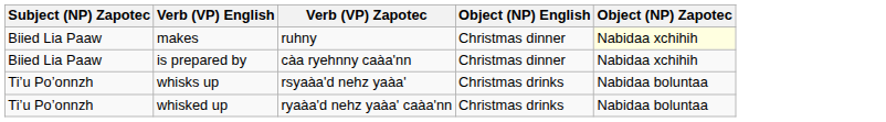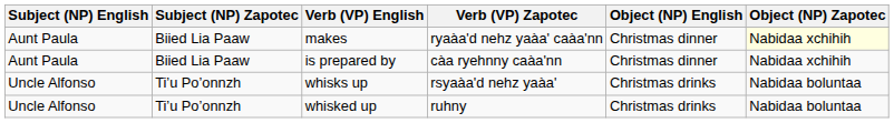+ column: Subject (NP) English | Aunt Paula | Aunt Paula | Uncle Alfonso | Uncle Alfonso
makes | Verb (VP) Zapotec: ruhny -> ryaàa'd nehz yaàa' caàa'nn
whisked up | Verb (VP) Zapotec: ryaàa'd nehz yaàa' caàa'nn -> ruhny
